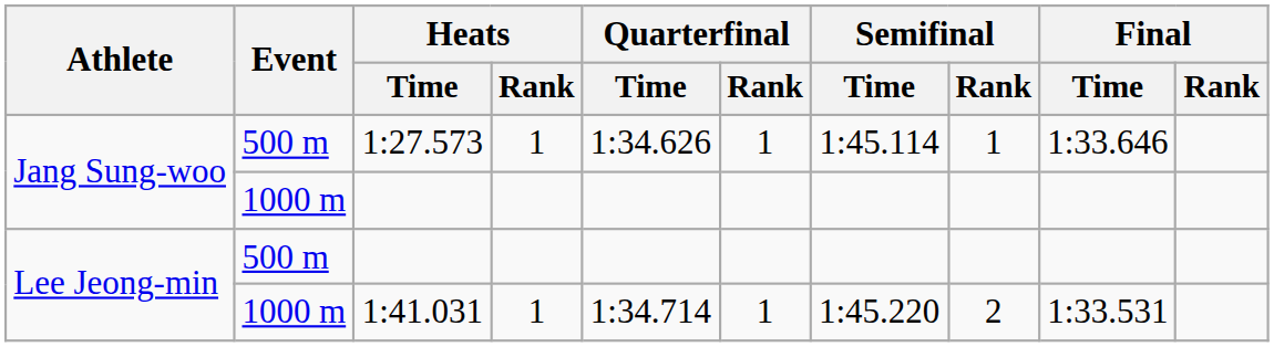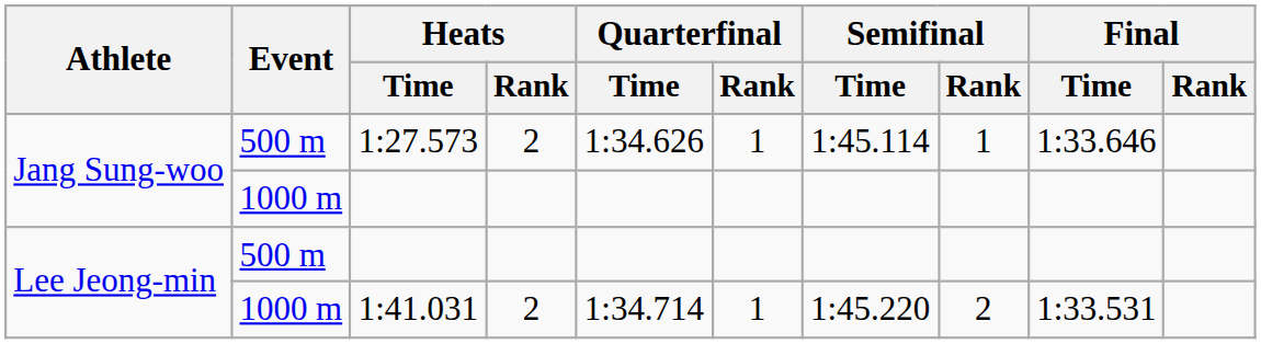1:27.573 | Heats / Rank: 1 -> 2
1:41.031 | Heats / Rank: 1 -> 2
